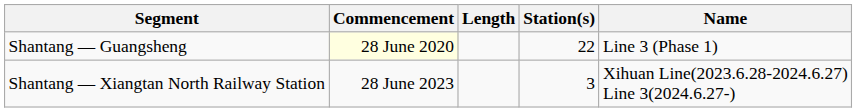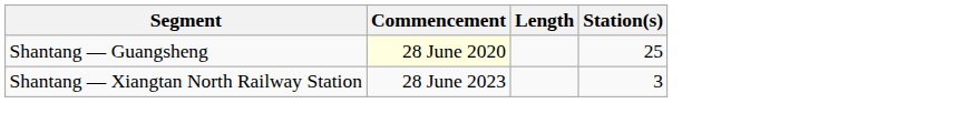- column: Name | Line 3 (Phase 1) | Xihuan Line(2023.6.28-2024.6.27) Line 3(2024.6.27-)
Shantang — Guangsheng | Station(s): 22 -> 25
